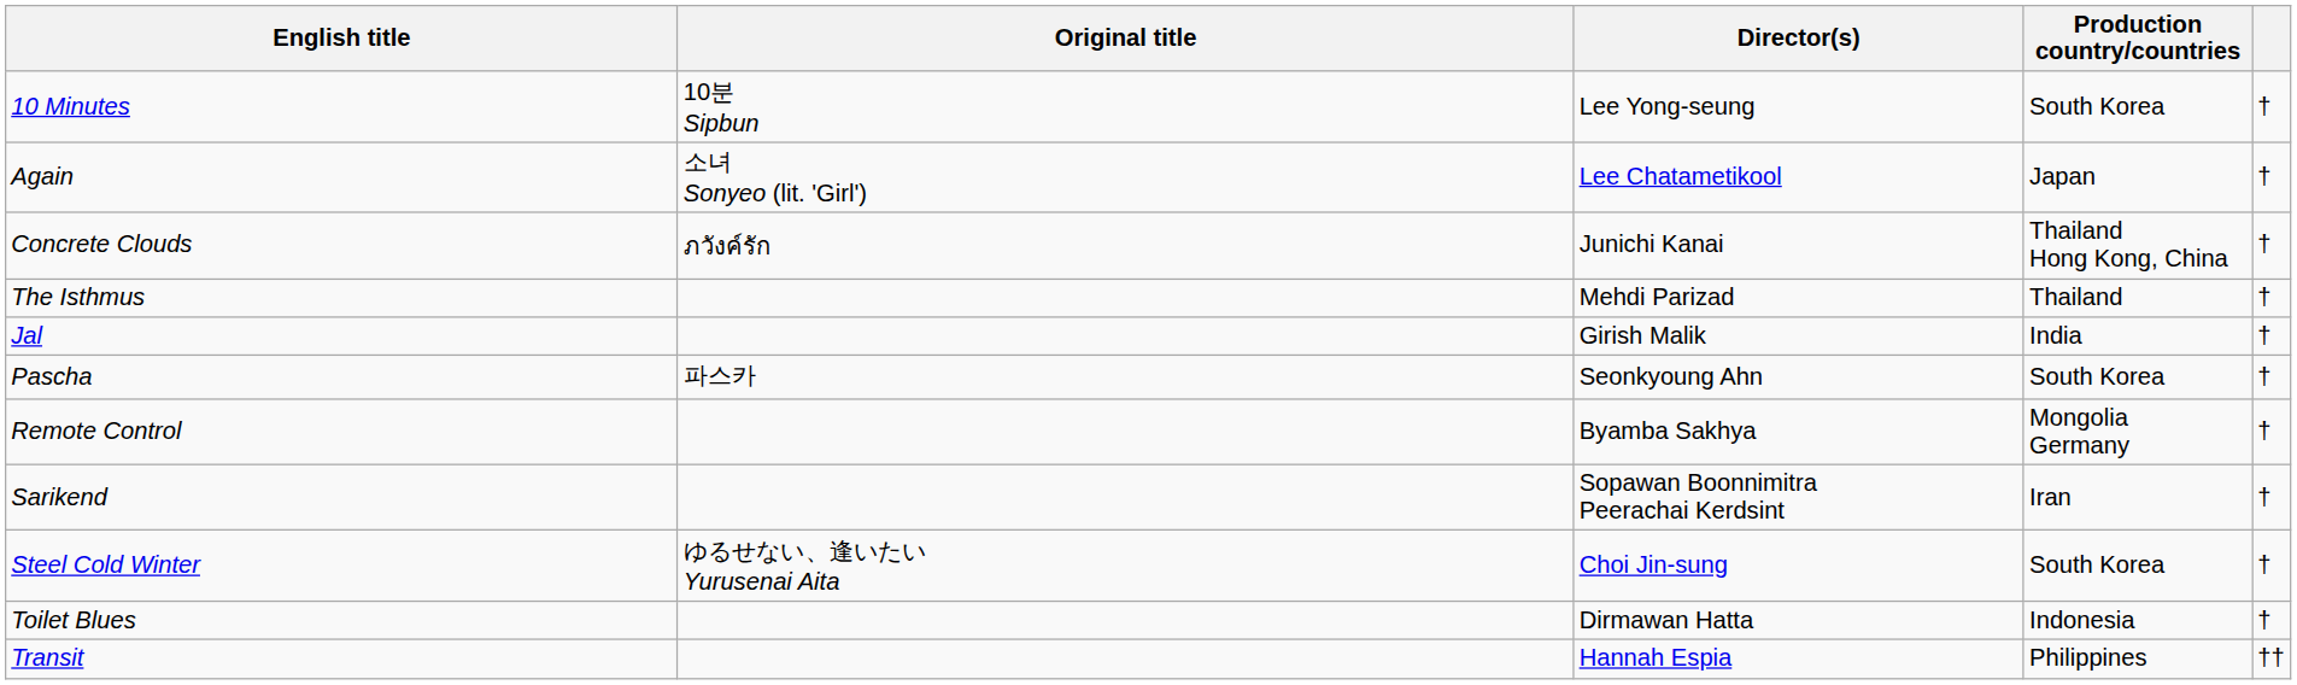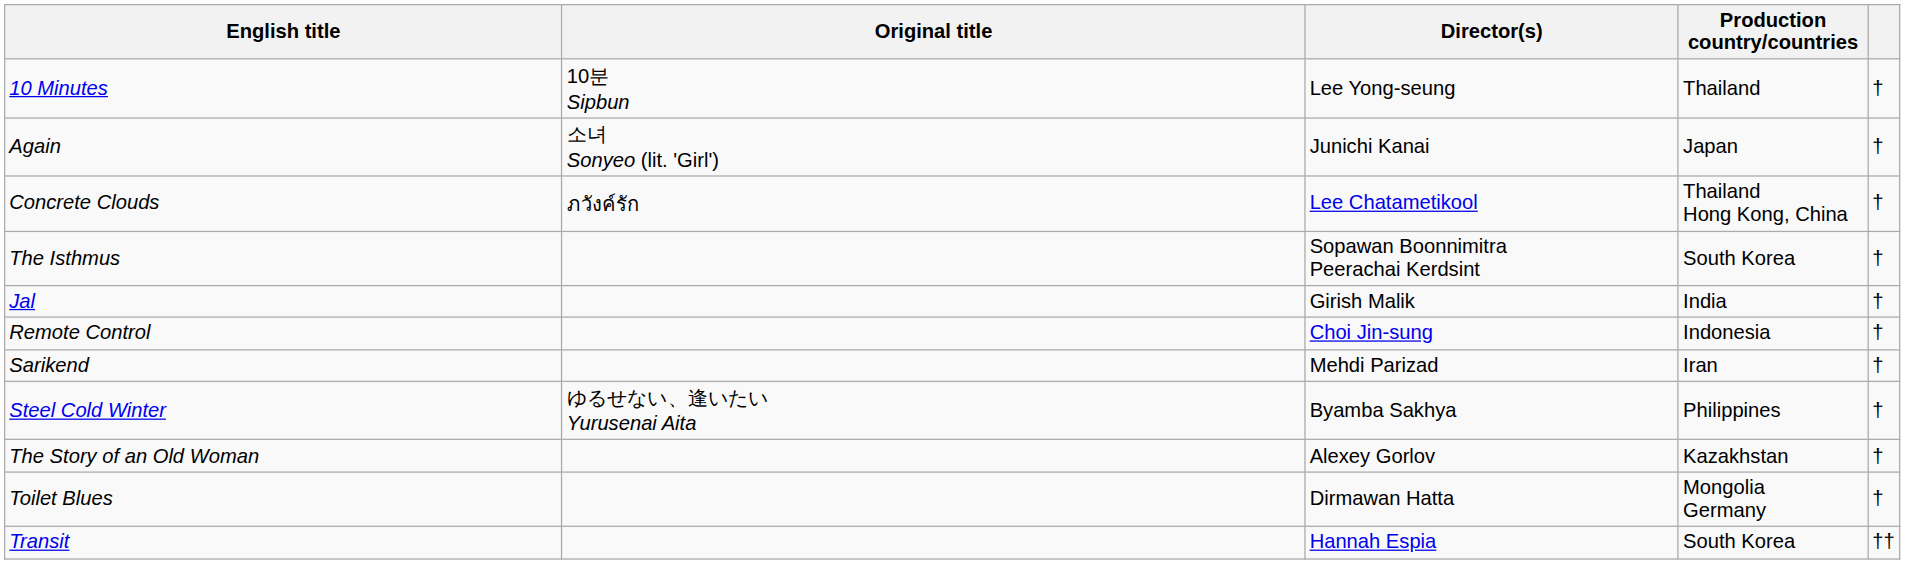10 Minutes | Production country/countries: South Korea -> Thailand
Again | Director(s): Lee Chatametikool -> Junichi Kanai
Concrete Clouds | Director(s): Junichi Kanai -> Lee Chatametikool
The Isthmus | Director(s): Mehdi Parizad -> Sopawan Boonnimitra Peerachai Kerdsint
The Isthmus | Production country/countries: Thailand -> South Korea
- row: Pascha | 파스카 | Seonkyoung Ahn | South Korea | †
Remote Control | Director(s): Byamba Sakhya -> Choi Jin-sung
Remote Control | Production country/countries: Mongolia Germany -> Indonesia
Sarikend | Director(s): Sopawan Boonnimitra Peerachai Kerdsint -> Mehdi Parizad
Steel Cold Winter | Director(s): Choi Jin-sung -> Byamba Sakhya
Steel Cold Winter | Production country/countries: South Korea -> Philippines
+ row: The Story of an Old Woman | Alexey Gorlov | Kazakhstan | †
Toilet Blues | Production country/countries: Indonesia -> Mongolia Germany
Transit | Production country/countries: Philippines -> South Korea
